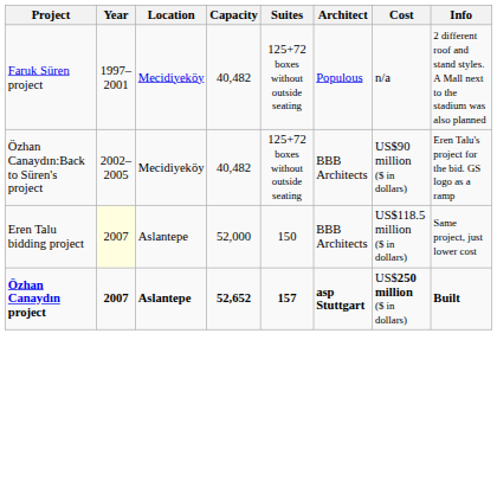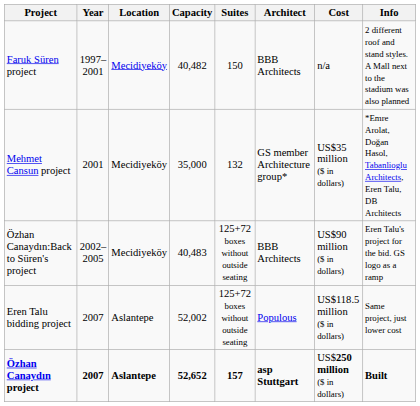Faruk Süren project | Suites: 125+72 boxes without outside seating -> 150
Faruk Süren project | Architect: Populous -> BBB Architects
+ row: Mehmet Cansun project | 2001 | Mecidiyeköy | 35,000 | 132 | GS member Architecture group* | US$35 million ($ in dollars) | *Emre Arolat, Doğan Hasol, Tabanlioglu Architects, Eren Talu, DB Architects
Özhan Canaydın:Back to Süren's project | Capacity: 40,482 -> 40,483
Eren Talu bidding project | Year: lightyellow background -> no background
Eren Talu bidding project | Capacity: 52,000 -> 52,002
Eren Talu bidding project | Suites: 150 -> 125+72 boxes without outside seating
Eren Talu bidding project | Architect: BBB Architects -> Populous
